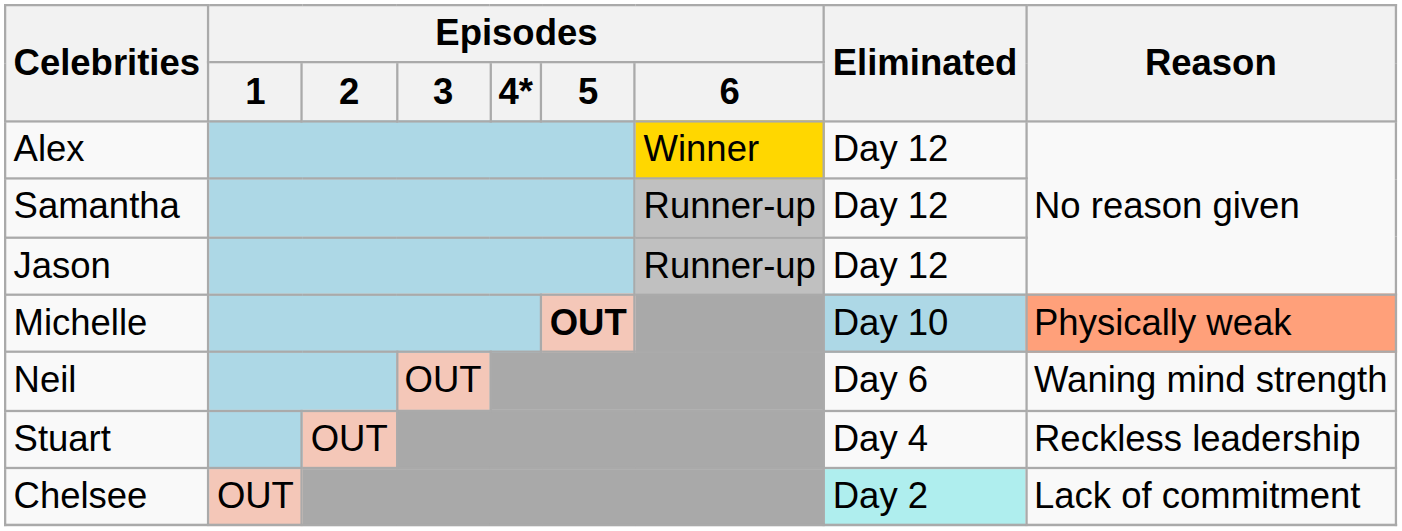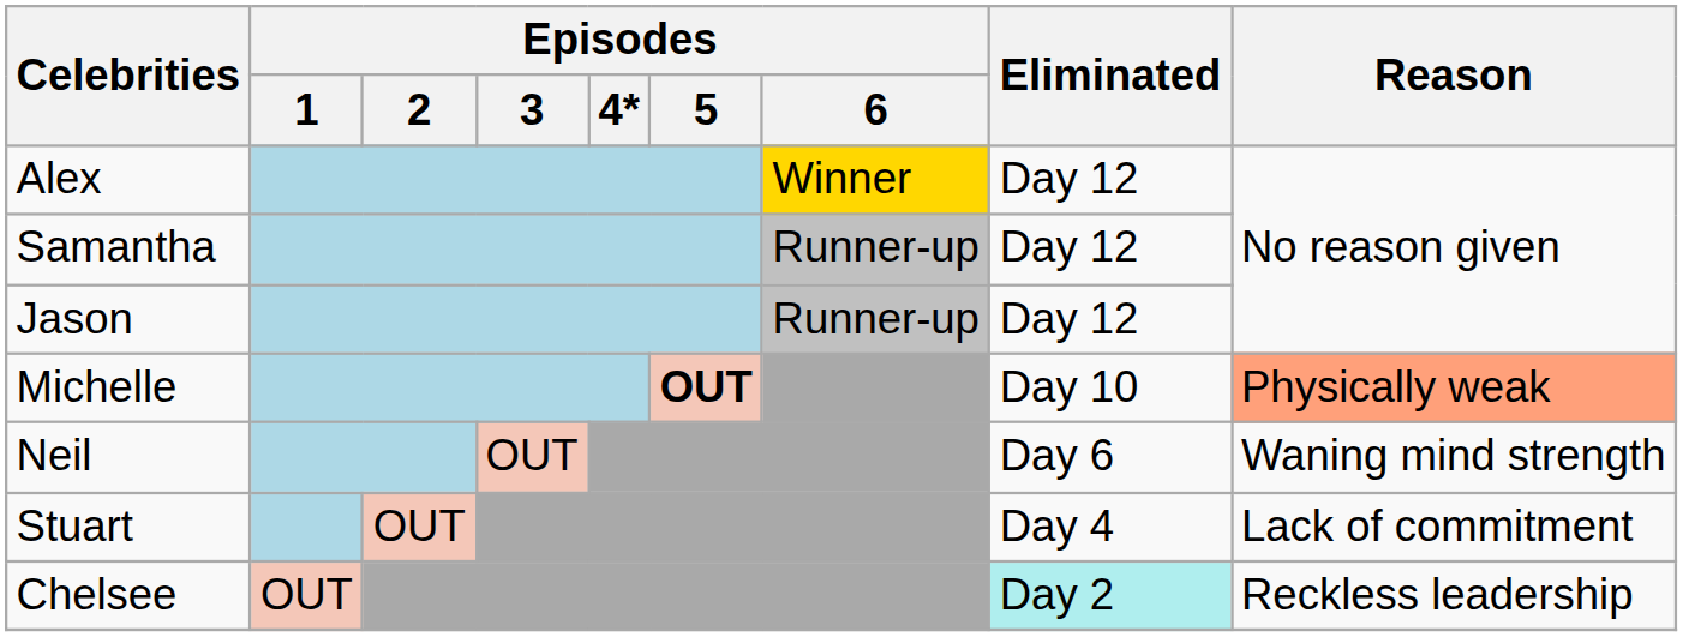Michelle | Eliminated: lightblue background -> no background
Stuart | Reason: Reckless leadership -> Lack of commitment
Chelsee | Reason: Lack of commitment -> Reckless leadership
